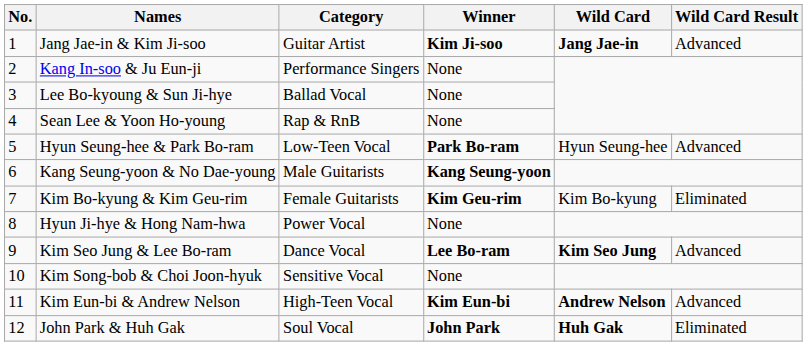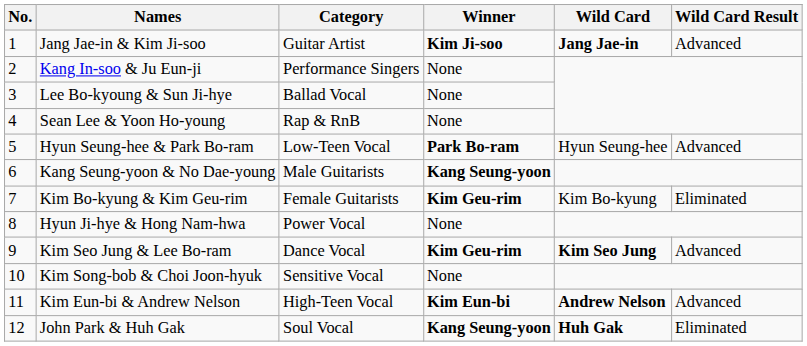Kim Seo Jung & Lee Bo-ram | Winner: Lee Bo-ram -> Kim Geu-rim
John Park & Huh Gak | Winner: John Park -> Kang Seung-yoon
